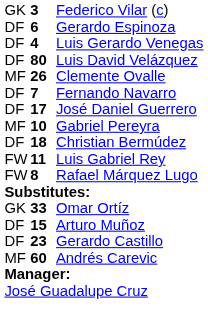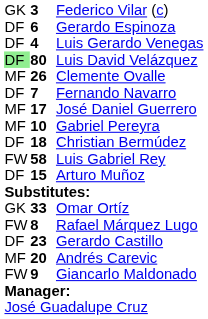Luis David Velázquez | column 1: no background -> lightgreen background
José Daniel Guerrero | column 1: DF -> MF
Luis Gabriel Rey | column 2: 11 -> 58
rows swapped: Rafael Márquez Lugo <-> Arturo Muñoz
Andrés Carevic | column 2: 60 -> 20
+ row: FW | 9 | Giancarlo Maldonado
